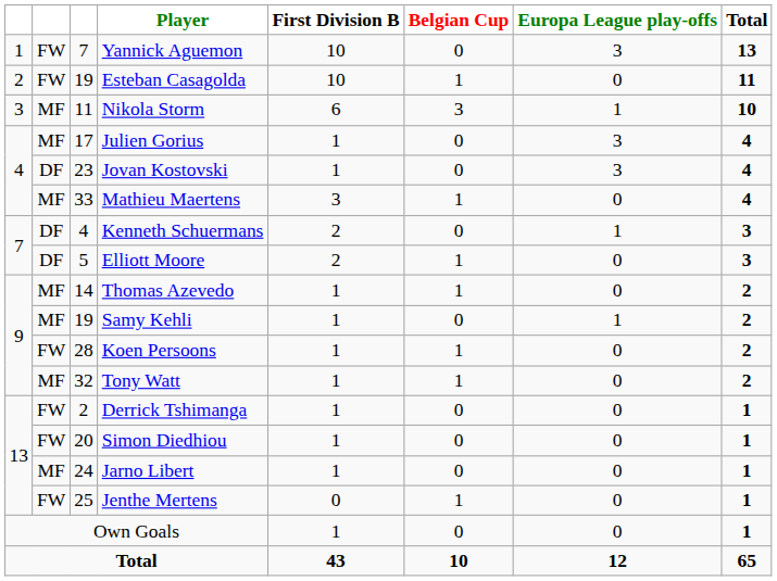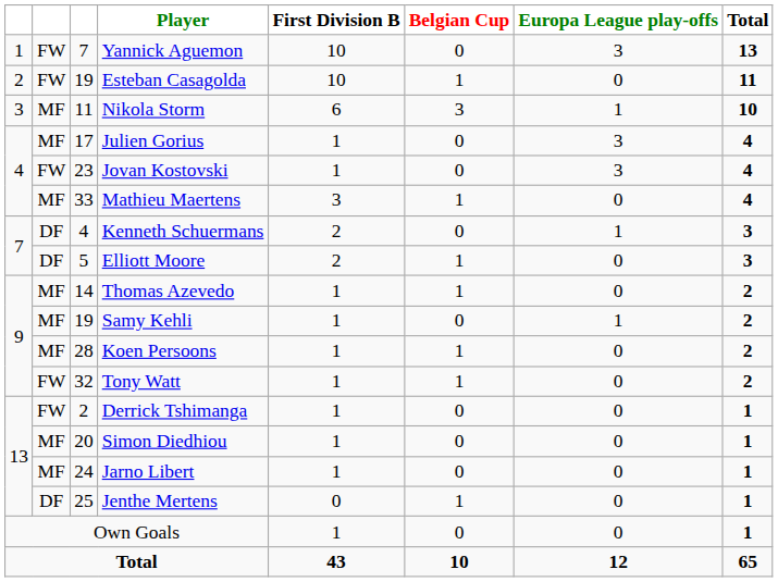Jovan Kostovski | column 2: DF -> FW
Koen Persoons | column 2: FW -> MF
Tony Watt | column 2: MF -> FW
Simon Diedhiou | column 2: FW -> MF
Jenthe Mertens | column 2: FW -> DF
